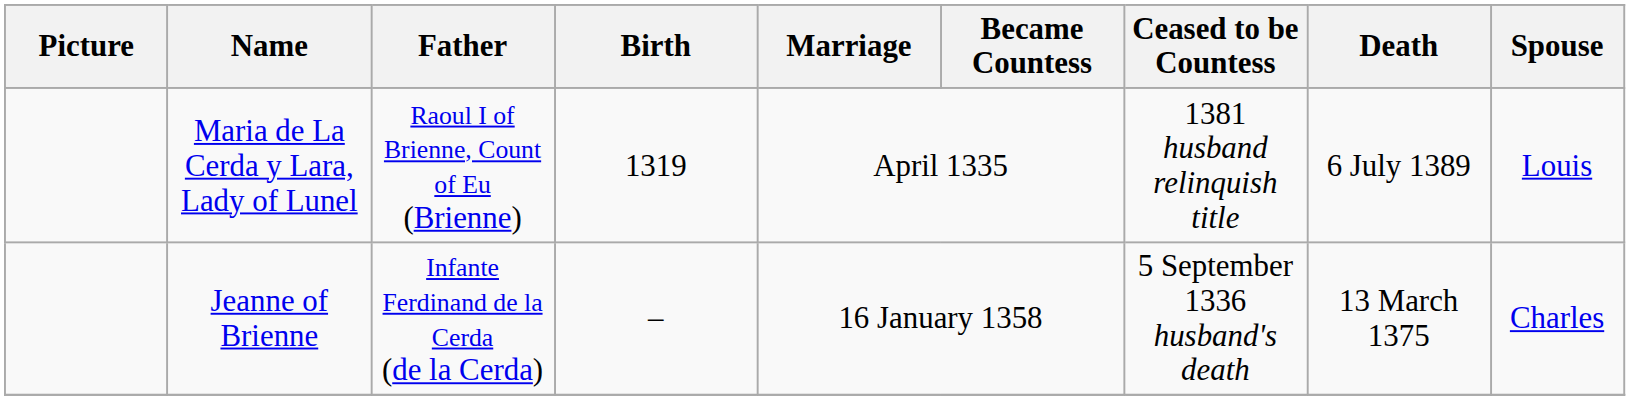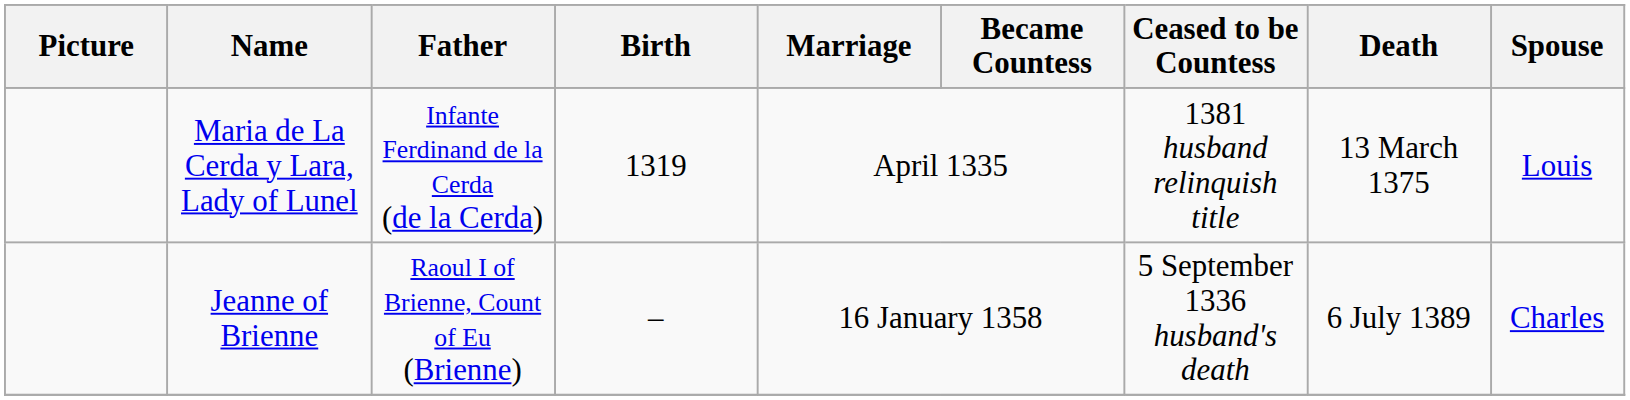Maria de La Cerda y Lara, Lady of Lunel | Father: Raoul I of Brienne, Count of Eu (Brienne) -> Infante Ferdinand de la Cerda (de la Cerda)
Maria de La Cerda y Lara, Lady of Lunel | Death: 6 July 1389 -> 13 March 1375
Jeanne of Brienne | Father: Infante Ferdinand de la Cerda (de la Cerda) -> Raoul I of Brienne, Count of Eu (Brienne)
Jeanne of Brienne | Death: 13 March 1375 -> 6 July 1389
